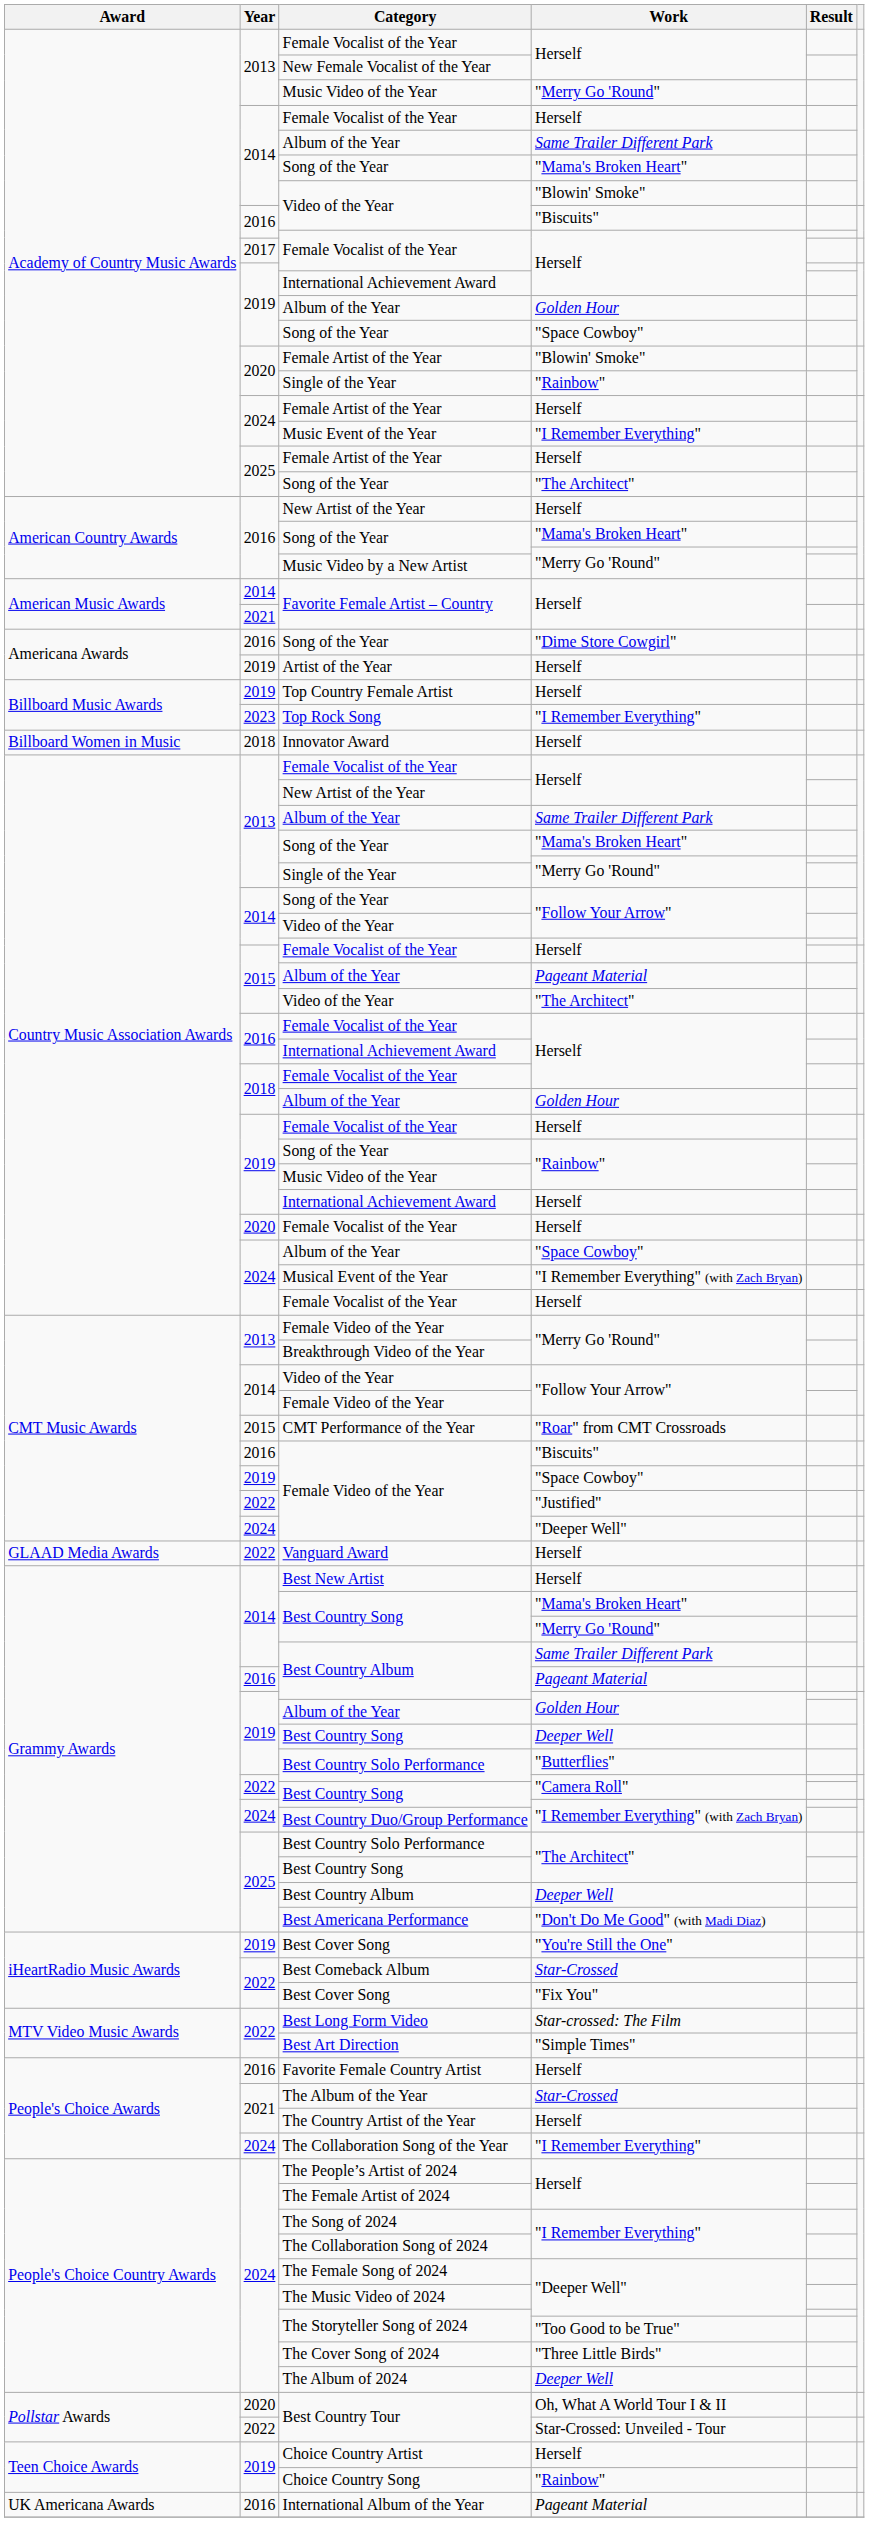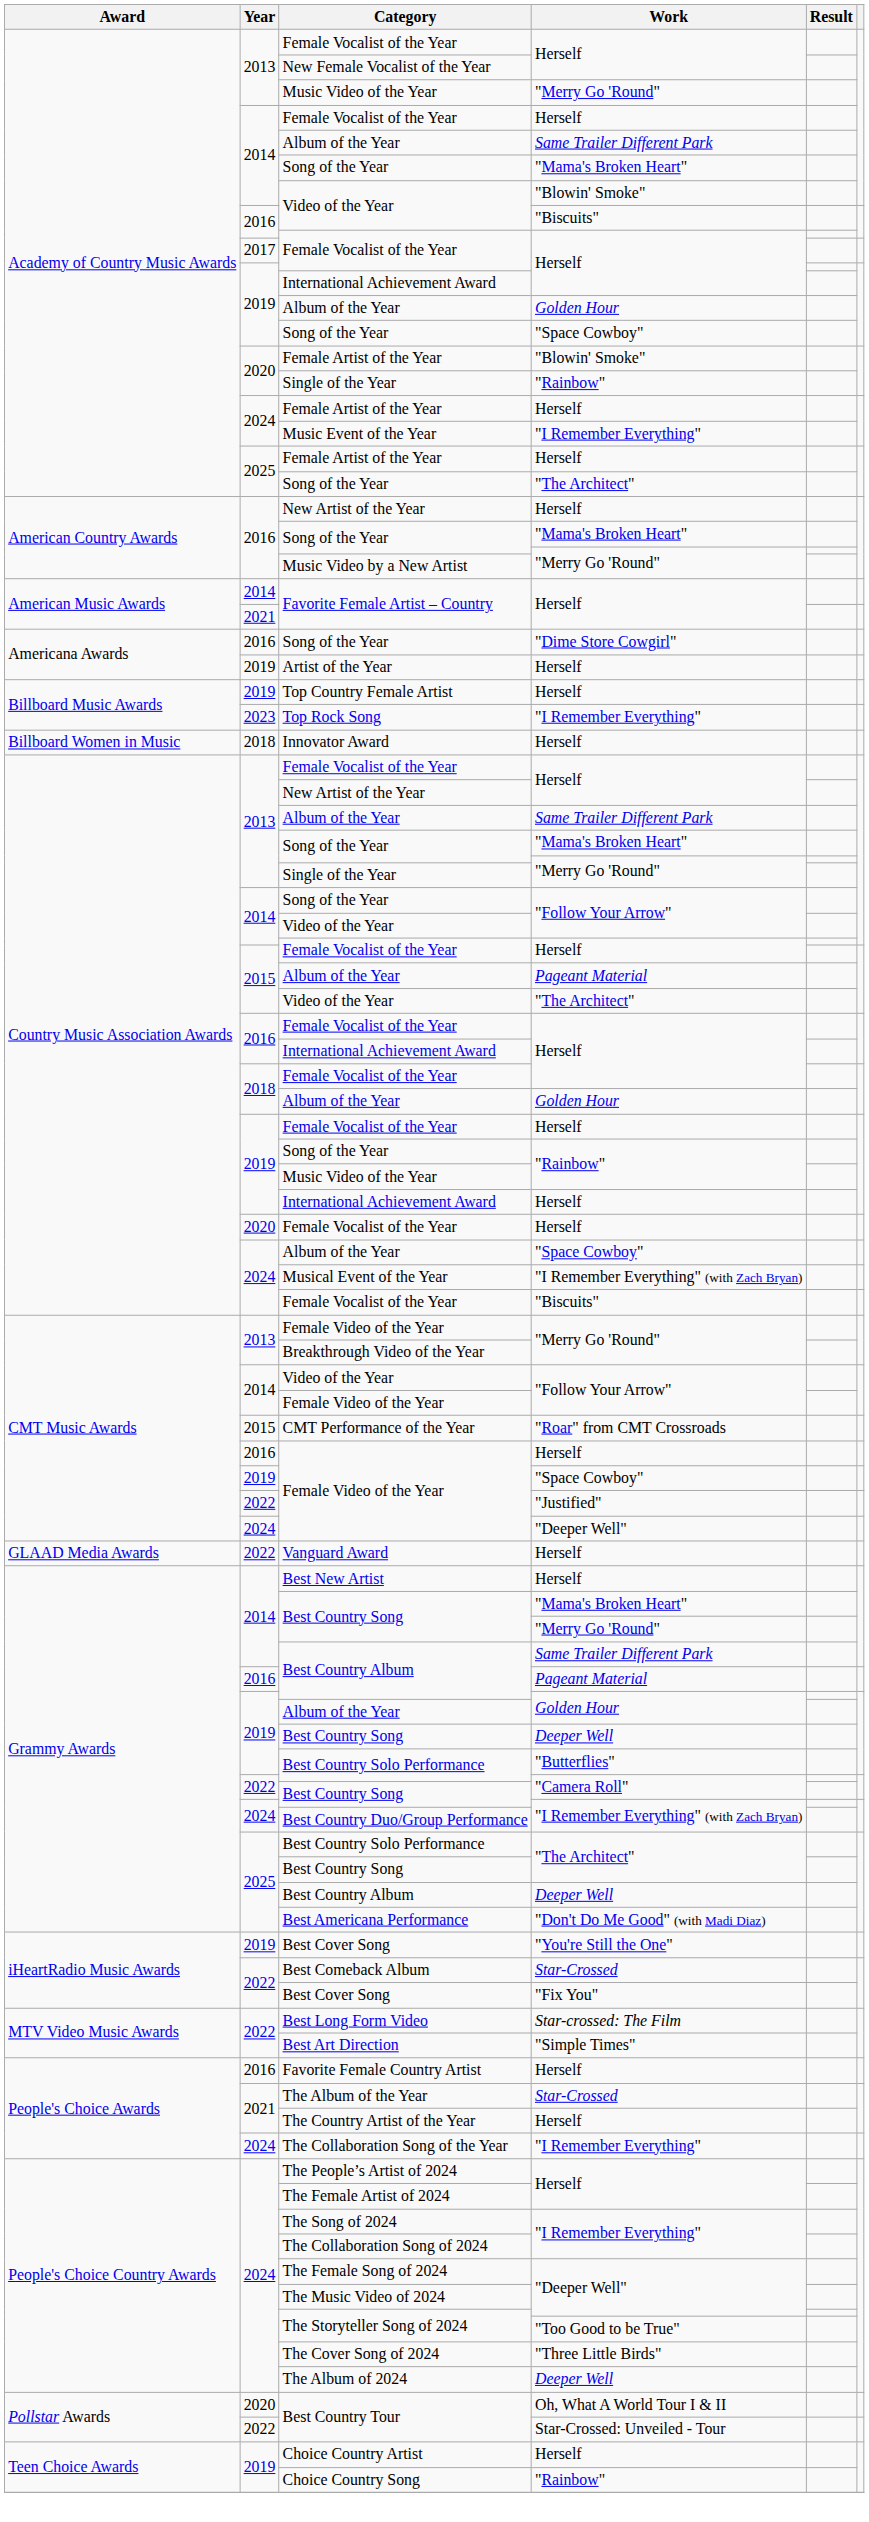2024 / Female Vocalist of the Year | Work: Herself -> "Biscuits"
2016 / Female Video of the Year | Work: "Biscuits" -> Herself
- row: UK Americana Awards | 2016 | International Album of the Year | Pageant Material
